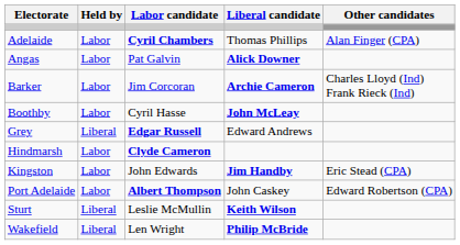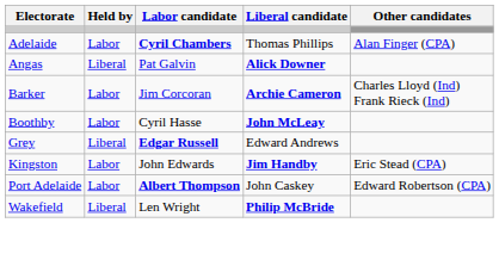Angas | Held by: Labor -> Liberal
- row: Hindmarsh | Labor | Clyde Cameron
- row: Sturt | Liberal | Leslie McMullin | Keith Wilson
